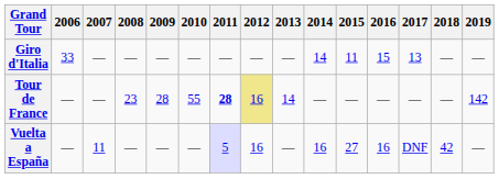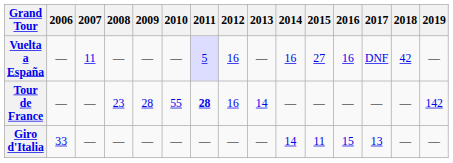rows swapped: Giro d'Italia <-> Vuelta a España
Tour de France | 2012: khaki background -> no background
